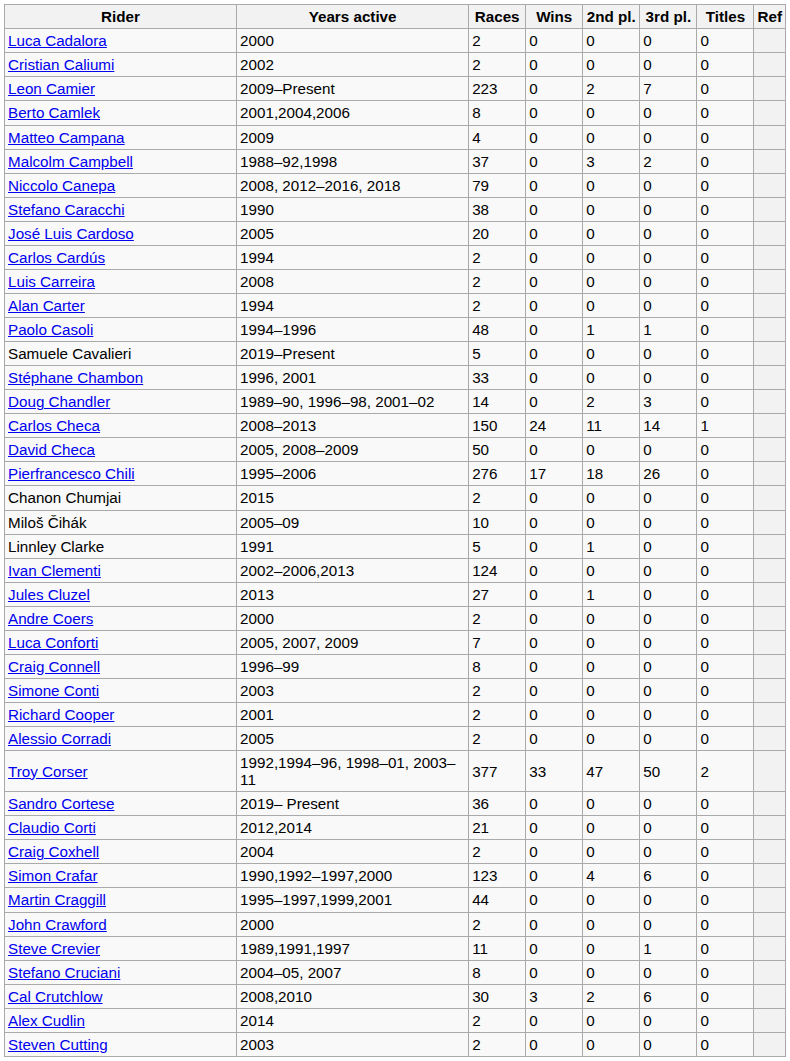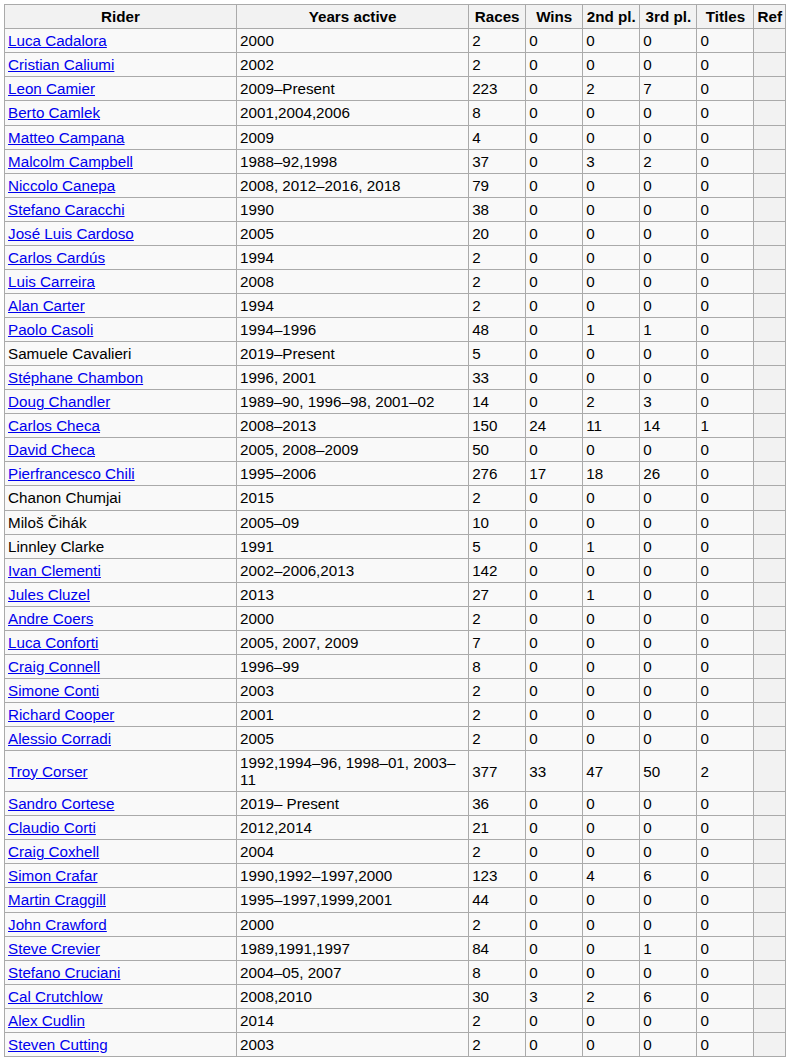Ivan Clementi | Races: 124 -> 142
Steve Crevier | Races: 11 -> 84
